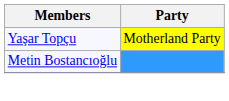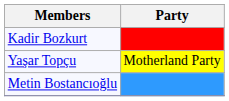+ row: Kadir Bozkurt
